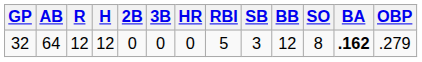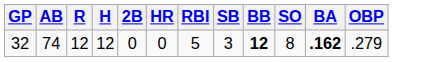- column: 3B | 0
32 | AB: 64 -> 74
32 | BB: normal -> bold
